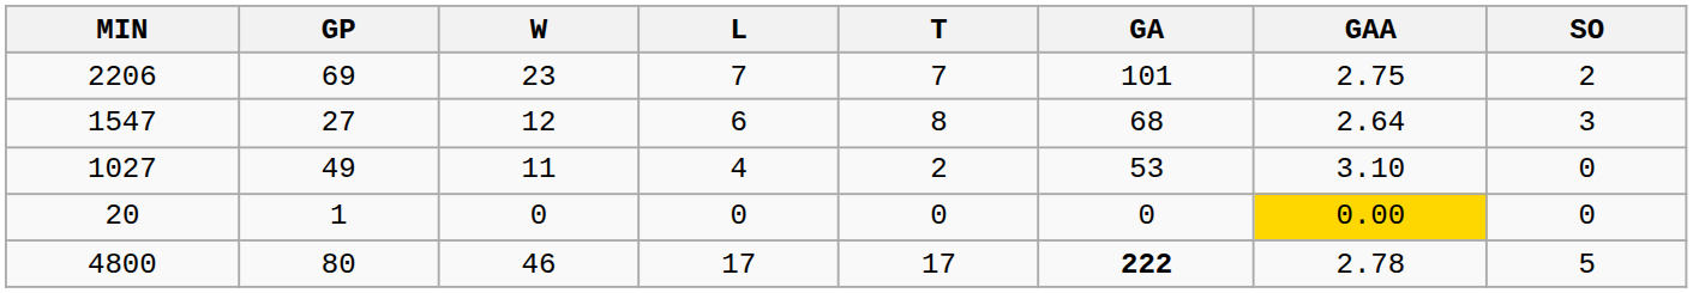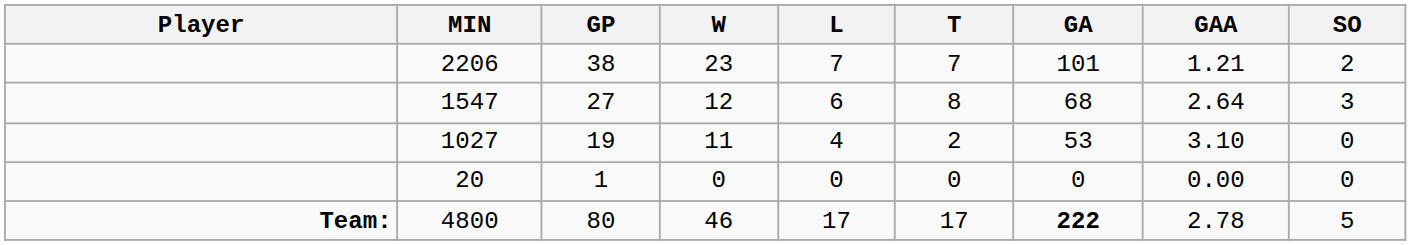+ column: Player | Team:
2206 | GP: 69 -> 38
2206 | GAA: 2.75 -> 1.21
1027 | GP: 49 -> 19
20 | GAA: gold background -> no background
